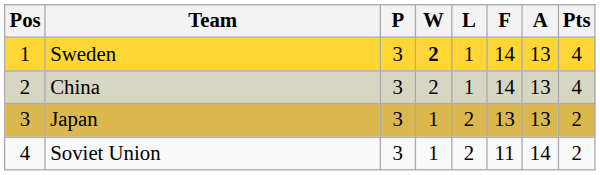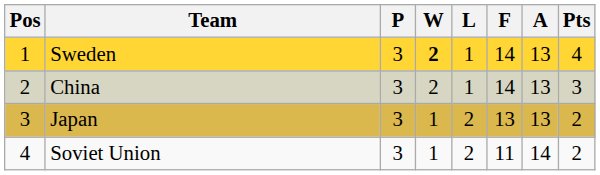China | Pts: 4 -> 3
